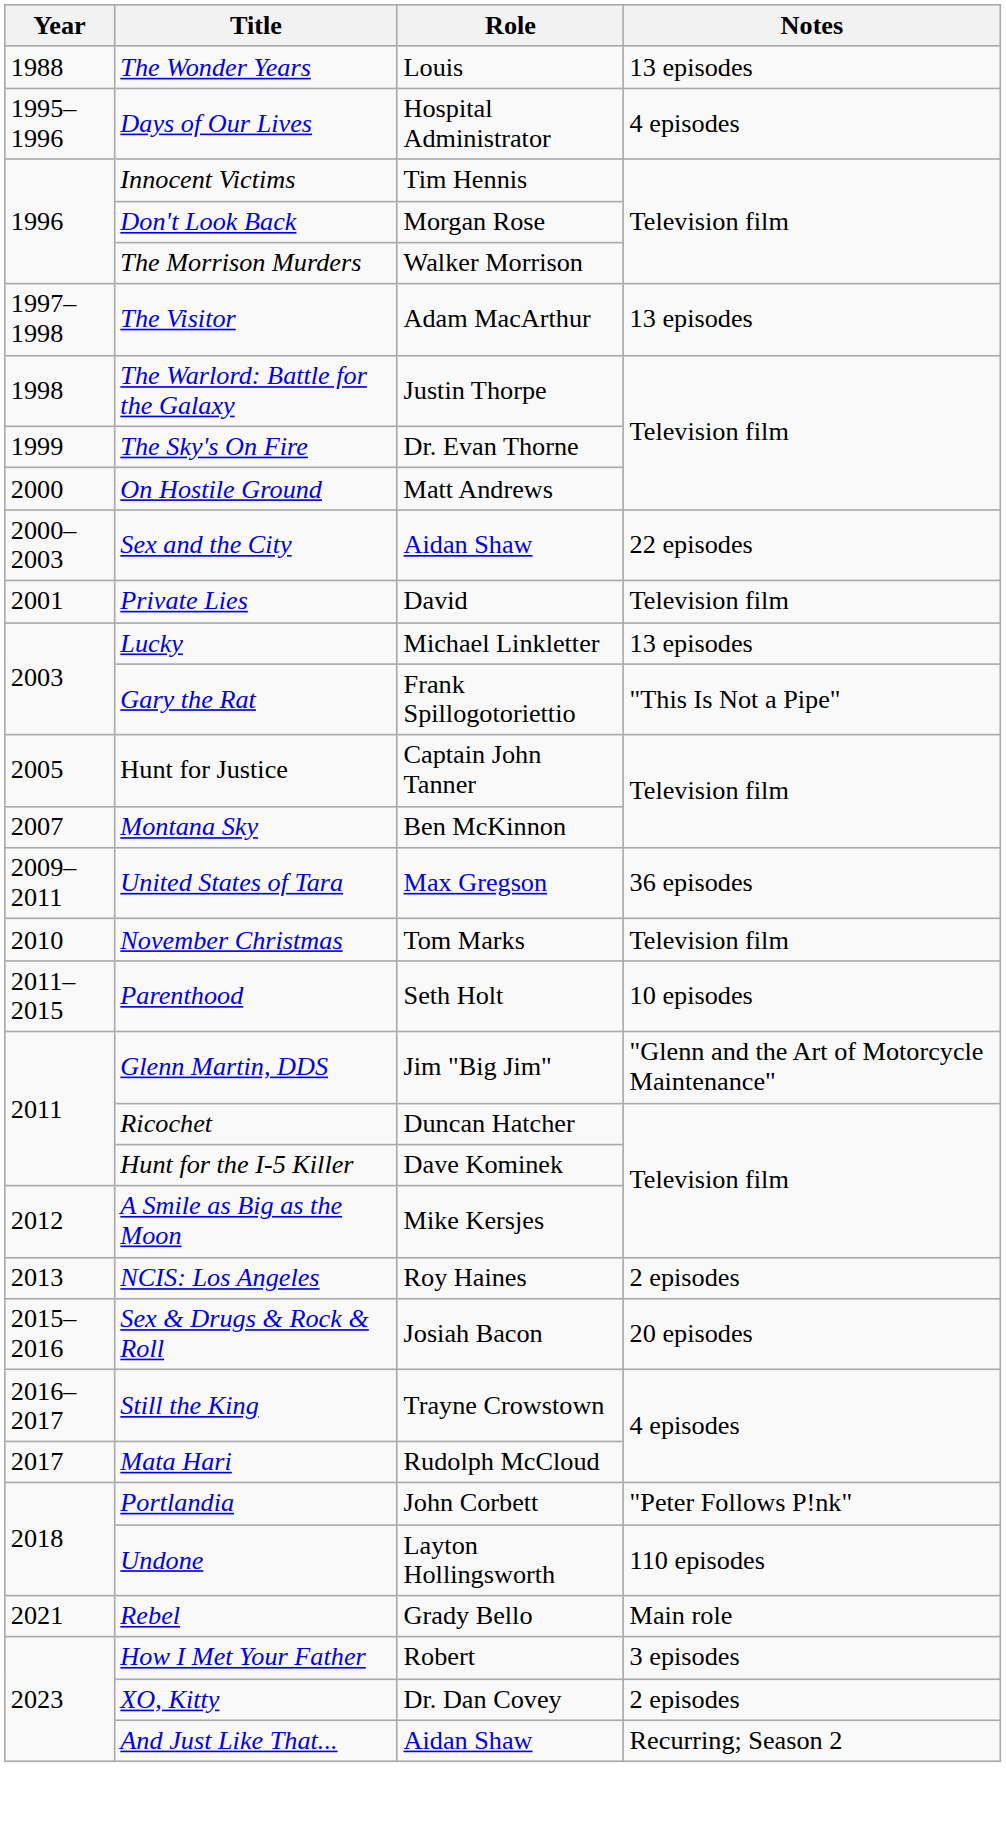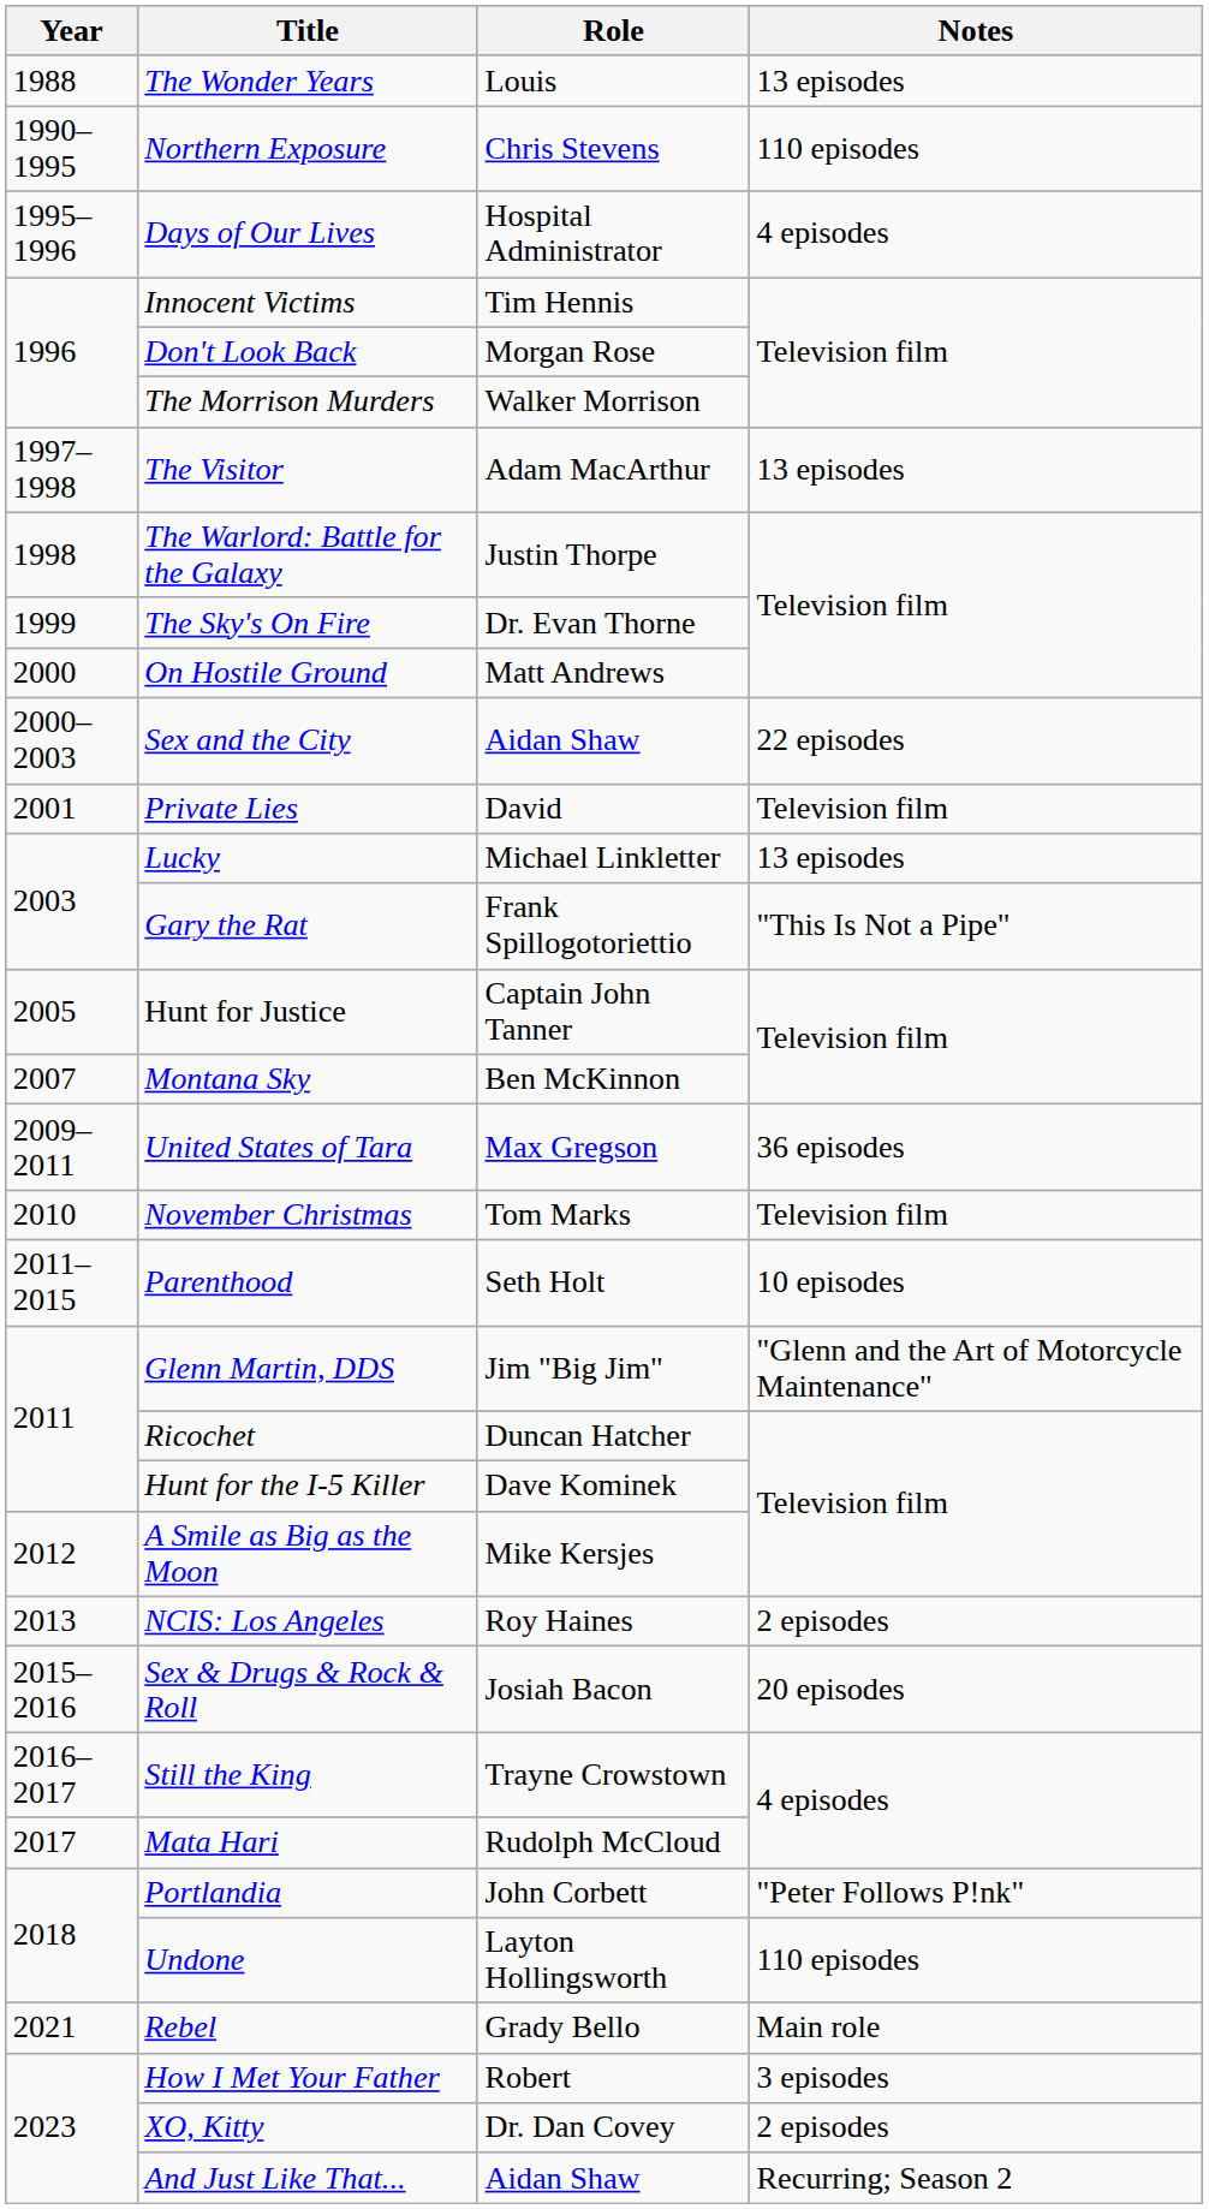+ row: 1990–1995 | Northern Exposure | Chris Stevens | 110 episodes
